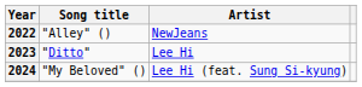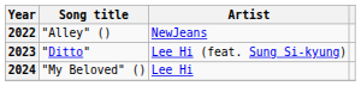2023 | Artist: Lee Hi -> Lee Hi (feat. Sung Si-kyung)
2024 | Artist: Lee Hi (feat. Sung Si-kyung) -> Lee Hi
